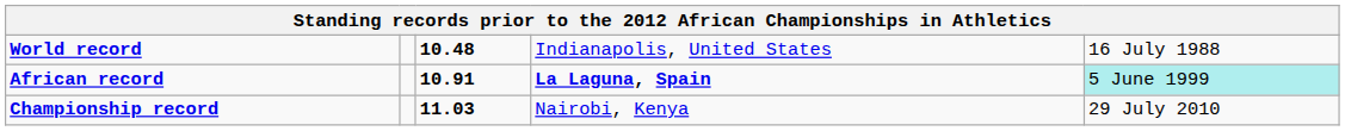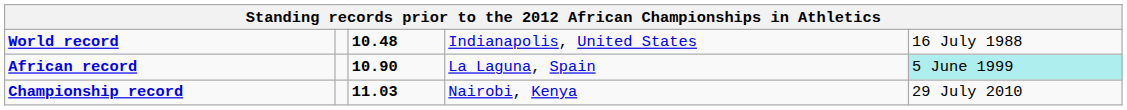African record | column 3: 10.91 -> 10.90
African record | column 4: bold -> normal
